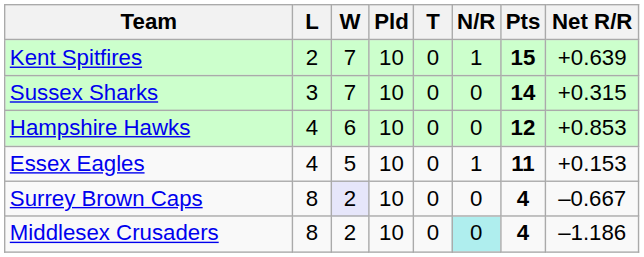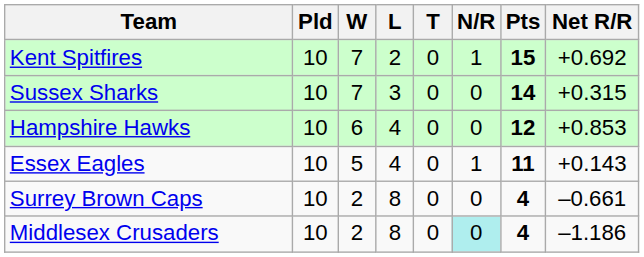columns swapped: Pld <-> L
Kent Spitfires | Net R/R: +0.639 -> +0.692
Essex Eagles | Net R/R: +0.153 -> +0.143
Surrey Brown Caps | W: lavender background -> no background
Surrey Brown Caps | Net R/R: –0.667 -> –0.661
